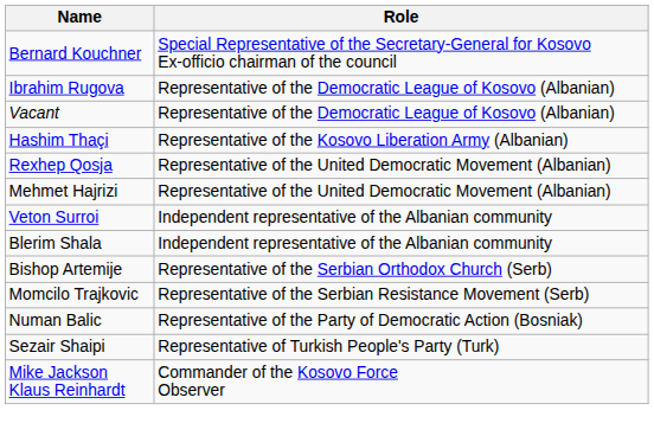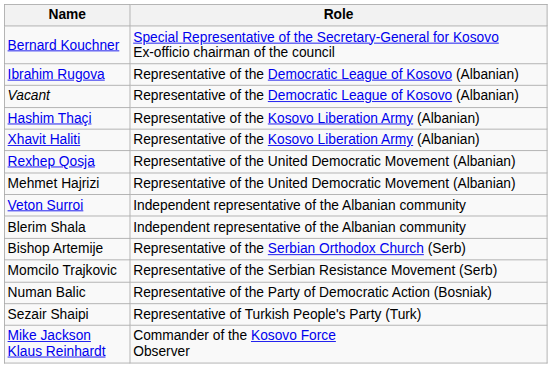+ row: Xhavit Haliti | Representative of the Kosovo Liberation Army (Albanian)
